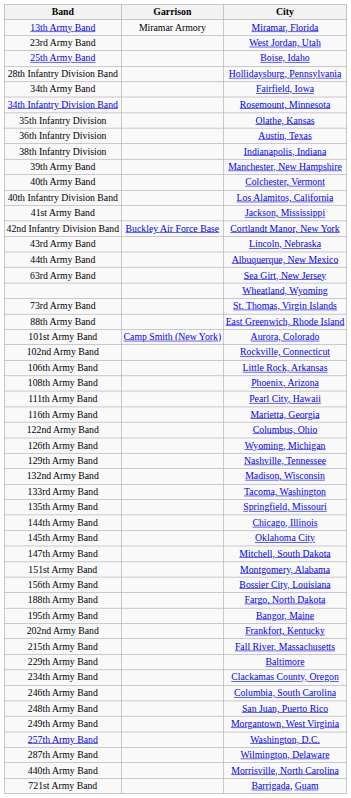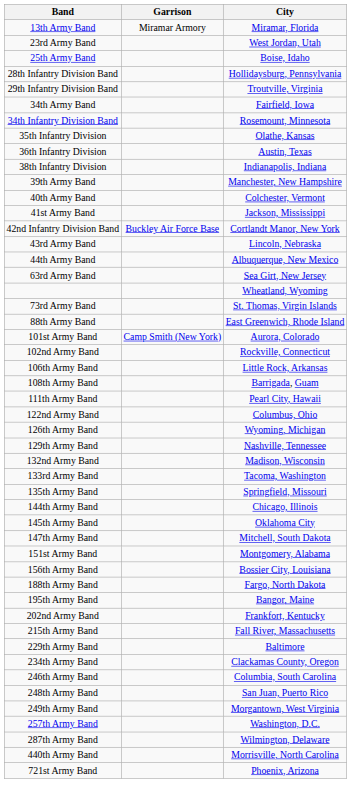+ row: 29th Infantry Division Band | Troutville, Virginia
- row: 40th Infantry Division Band | Los Alamitos, California
108th Army Band | City: Phoenix, Arizona -> Barrigada, Guam
- row: 116th Army Band | Marietta, Georgia
721st Army Band | City: Barrigada, Guam -> Phoenix, Arizona
